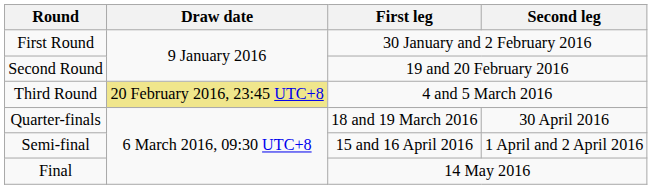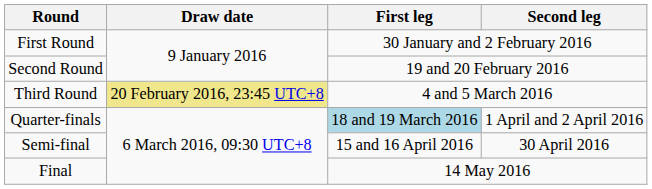Quarter-finals | First leg: no background -> lightblue background
Quarter-finals | Second leg: 30 April 2016 -> 1 April and 2 April 2016
Semi-final | Second leg: 1 April and 2 April 2016 -> 30 April 2016
